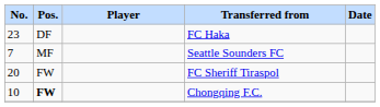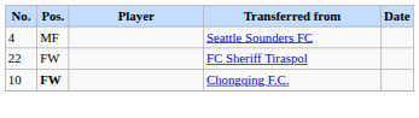- row: 23 | DF | FC Haka
Seattle Sounders FC | No.: 7 -> 4
FC Sheriff Tiraspol | No.: 20 -> 22
